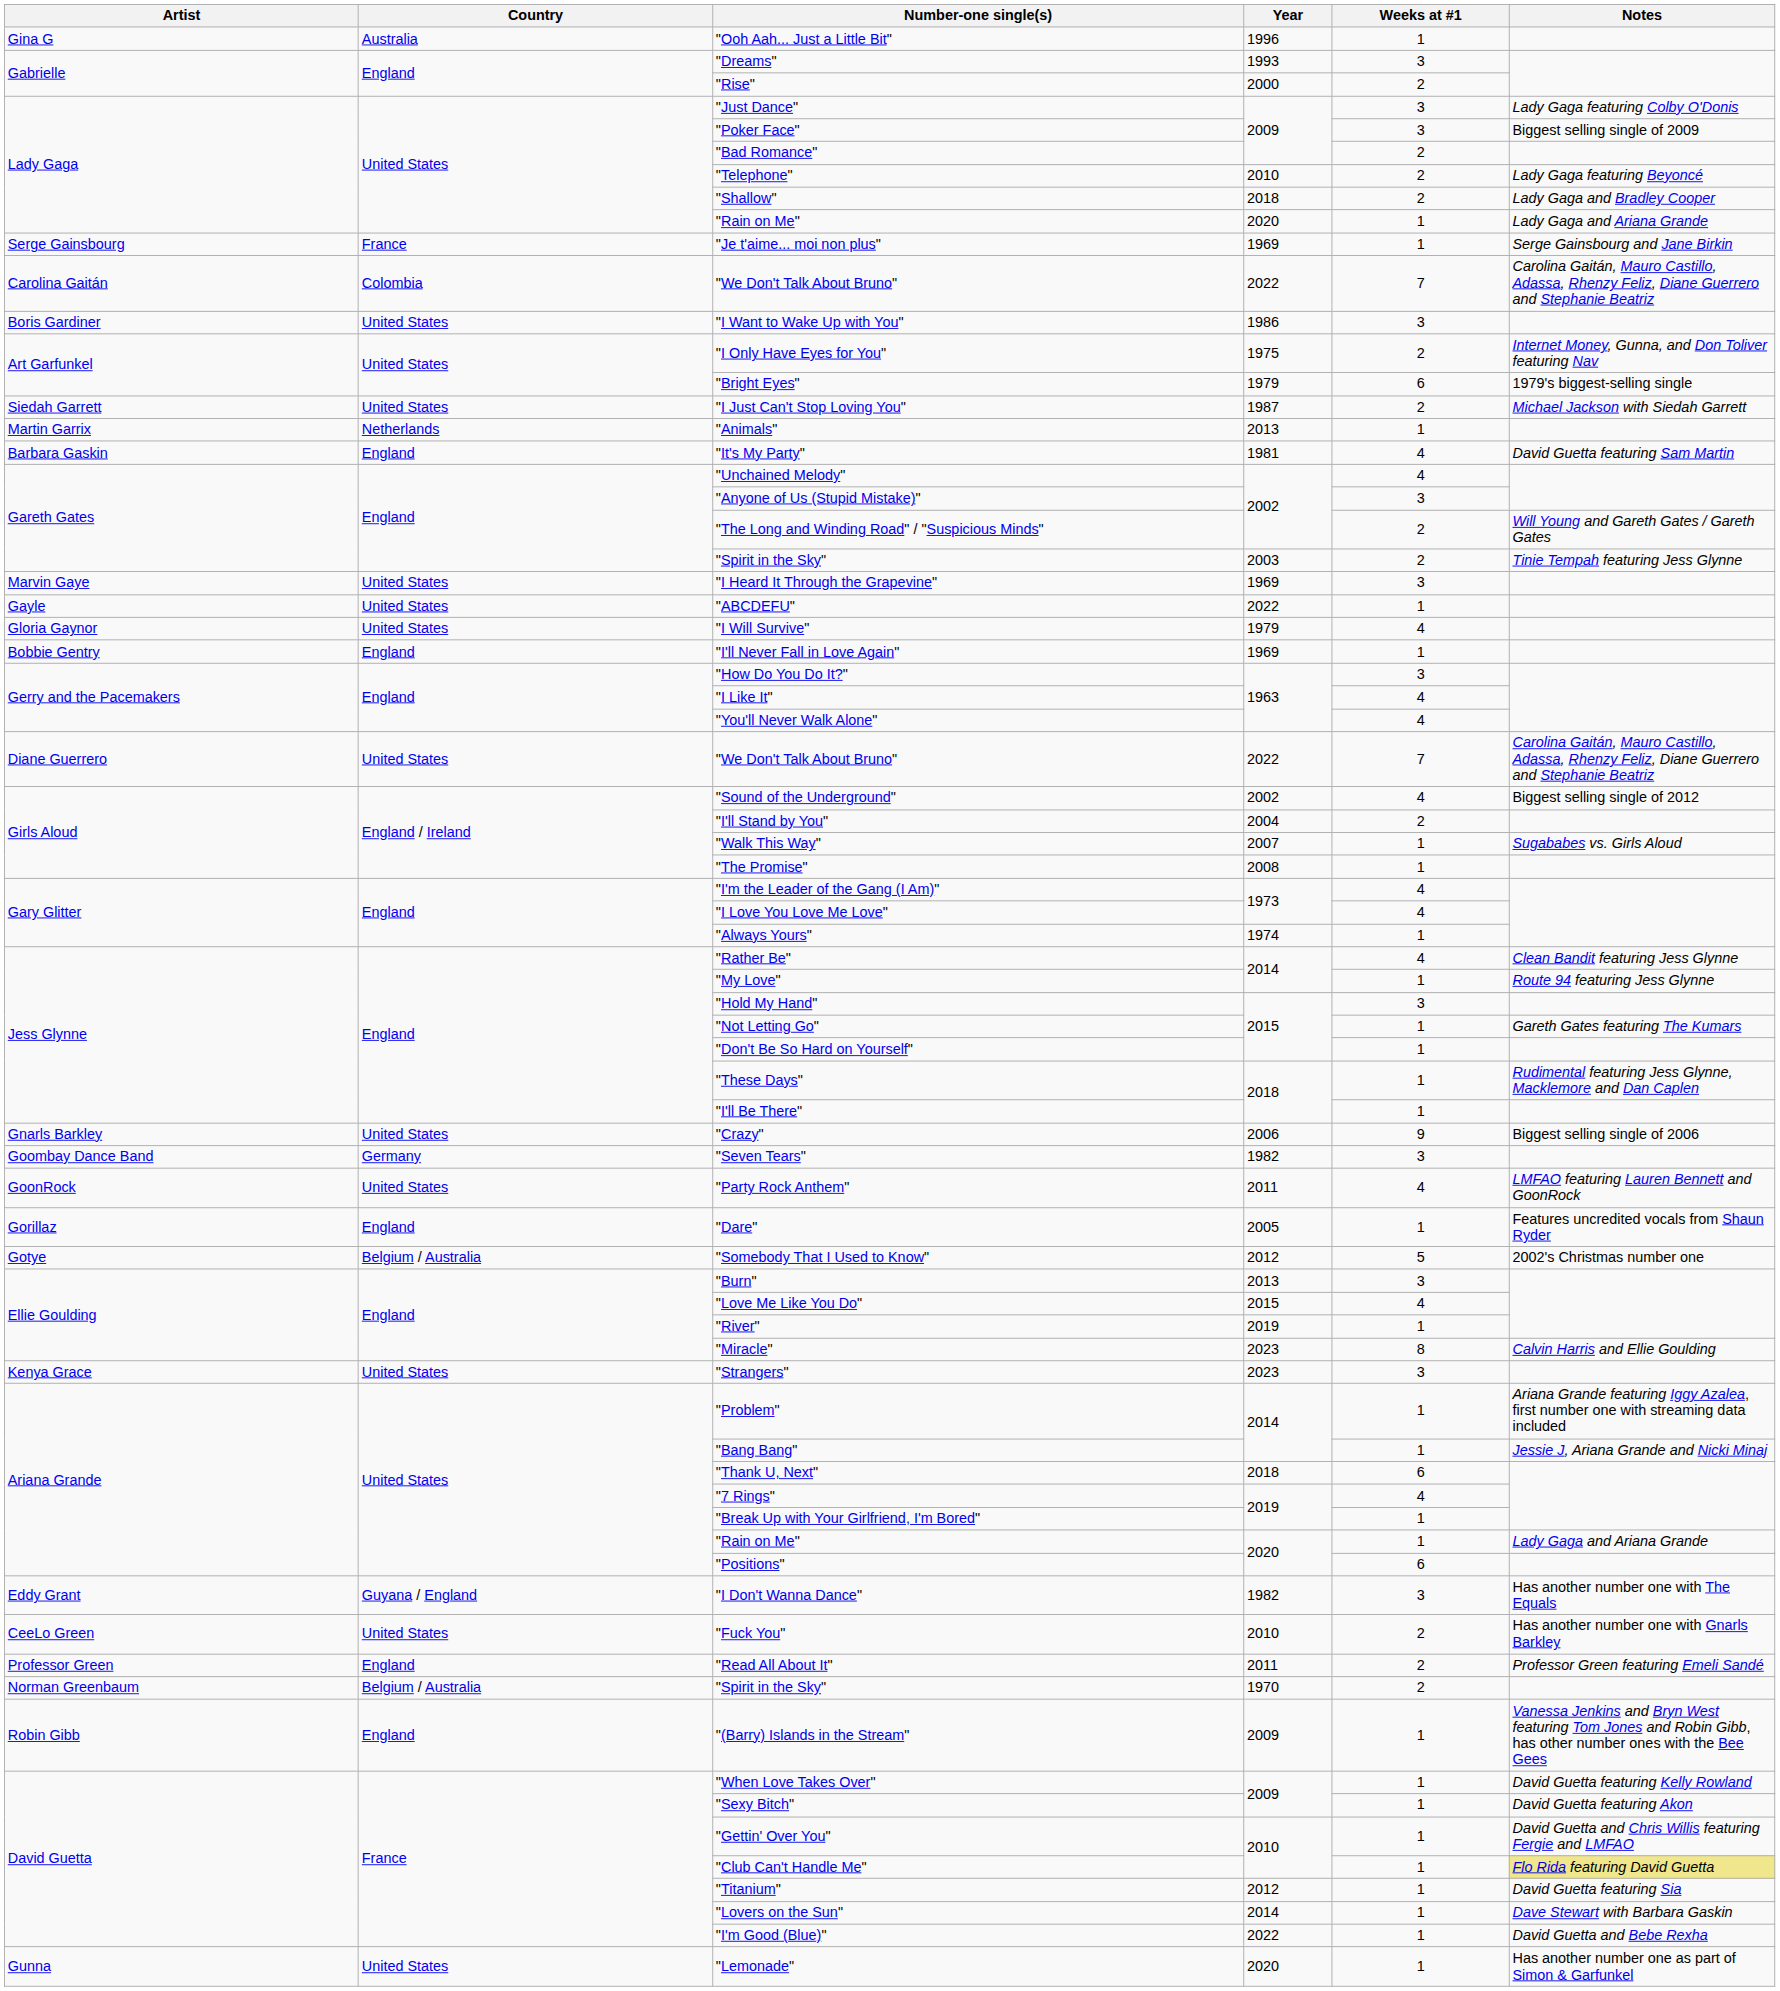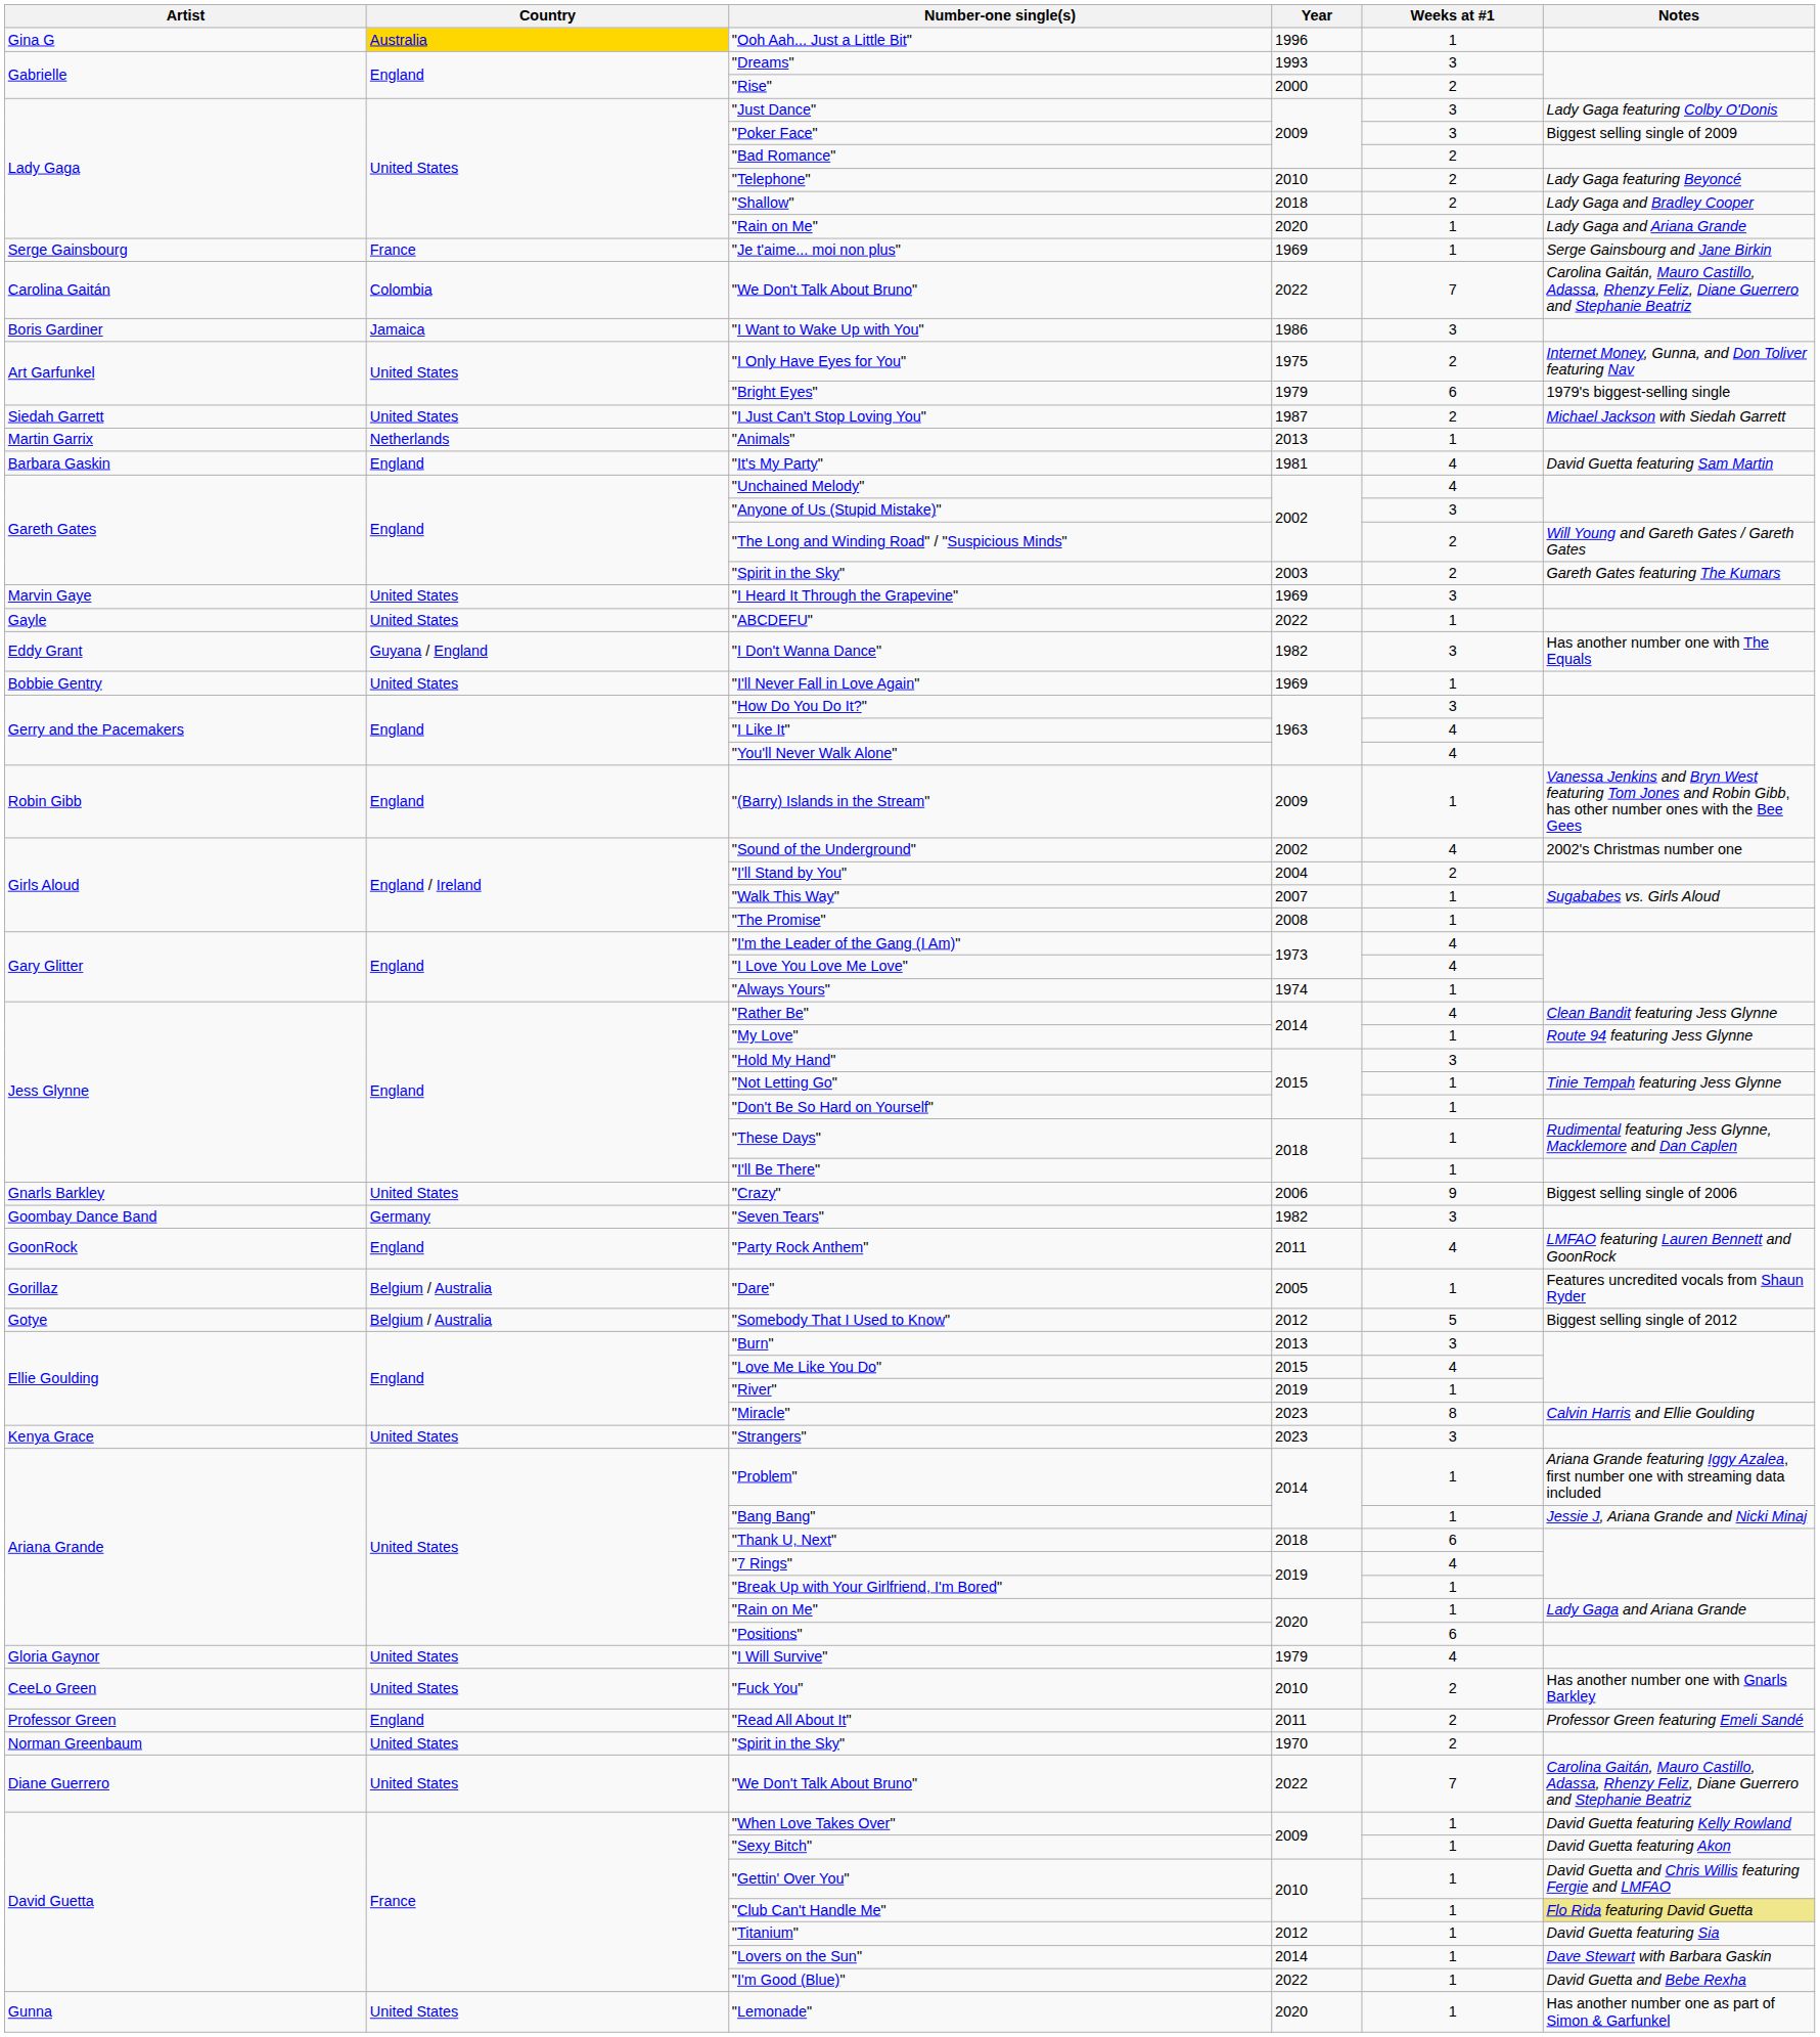"Ooh Aah... Just a Little Bit" | Country: no background -> gold background
"I Want to Wake Up with You" | Country: United States -> Jamaica
Gareth Gates / "Spirit in the Sky" | Notes: Tinie Tempah featuring Jess Glynne -> Gareth Gates featuring The Kumars
rows swapped: "I Will Survive" <-> "I Don't Wanna Dance"
"I'll Never Fall in Love Again" | Country: England -> United States
rows swapped: "(Barry) Islands in the Stream" <-> Diane Guerrero / "We Don't Talk About Bruno"
"Sound of the Underground" | Notes: Biggest selling single of 2012 -> 2002's Christmas number one
"Not Letting Go" | Notes: Gareth Gates featuring The Kumars -> Tinie Tempah featuring Jess Glynne
"Party Rock Anthem" | Country: United States -> England
"Dare" | Country: England -> Belgium / Australia
"Somebody That I Used to Know" | Notes: 2002's Christmas number one -> Biggest selling single of 2012
Norman Greenbaum / "Spirit in the Sky" | Country: Belgium / Australia -> United States
